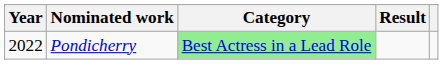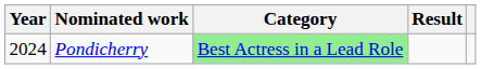Pondicherry | Year: 2022 -> 2024
